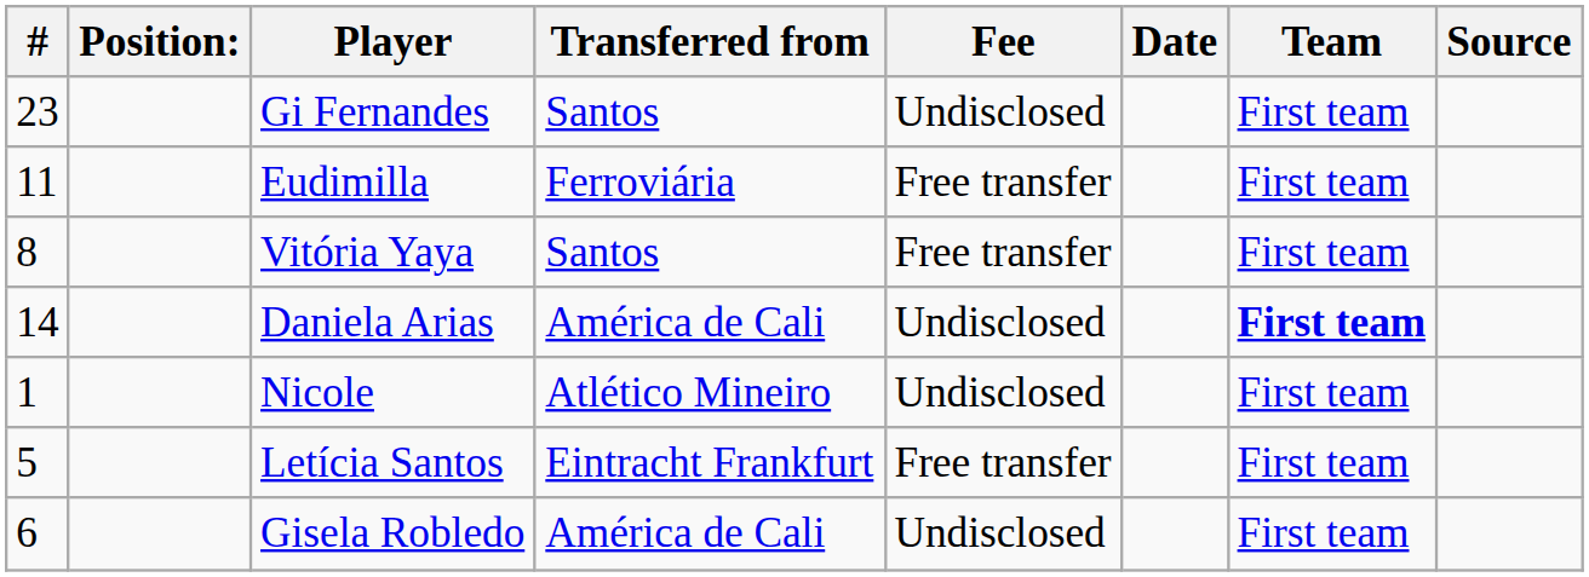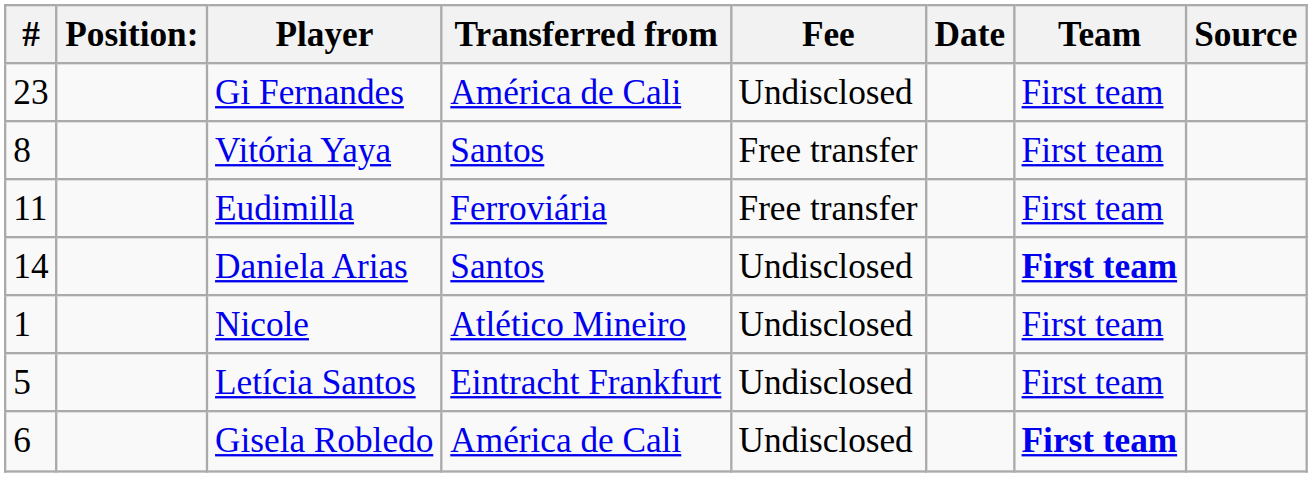Gi Fernandes | Transferred from: Santos -> América de Cali
rows swapped: Eudimilla <-> Vitória Yaya
Daniela Arias | Transferred from: América de Cali -> Santos
Letícia Santos | Fee: Free transfer -> Undisclosed
Gisela Robledo | Team: normal -> bold
